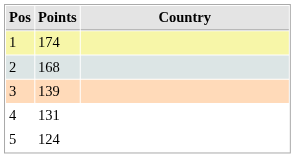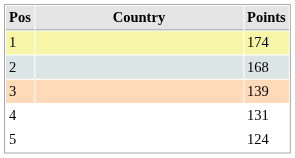columns swapped: Country <-> Points
